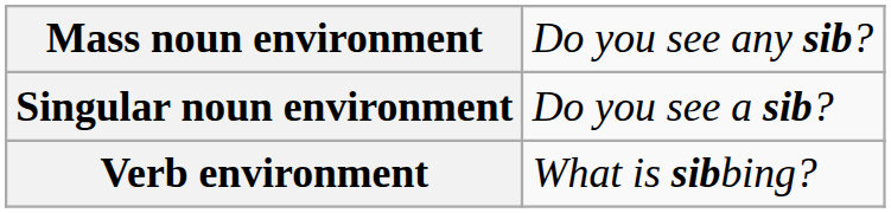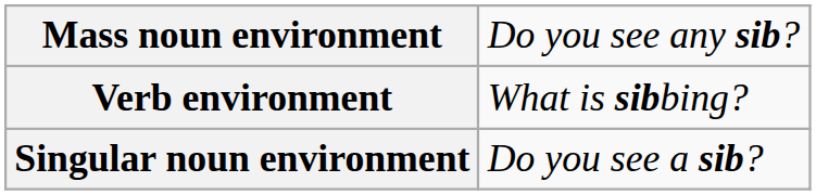rows swapped: Verb environment <-> Singular noun environment
